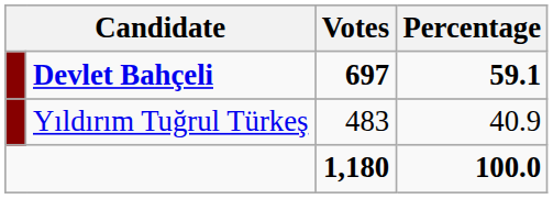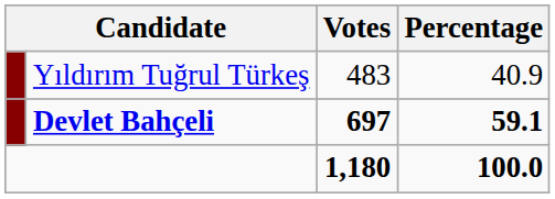rows swapped: Devlet Bahçeli <-> Yıldırım Tuğrul Türkeş
